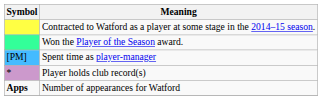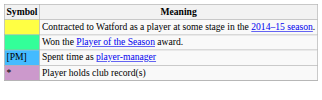- row: Apps | Number of appearances for Watford
